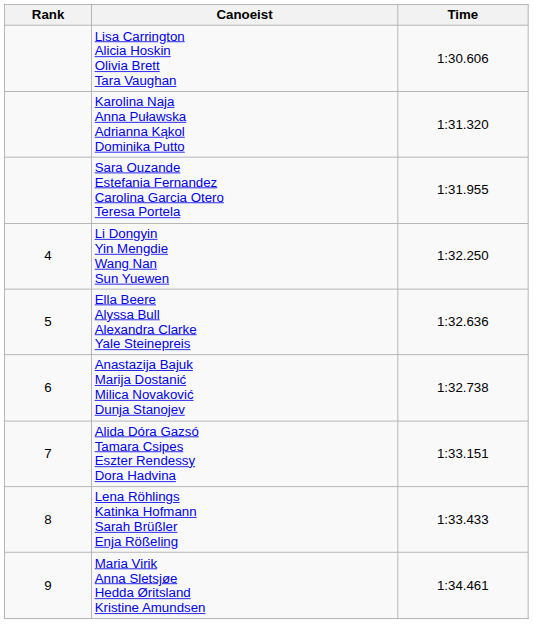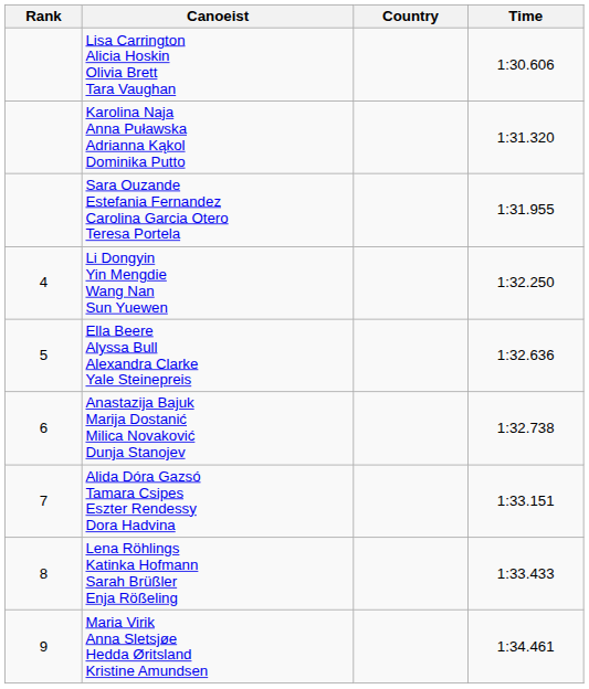+ column: Country
